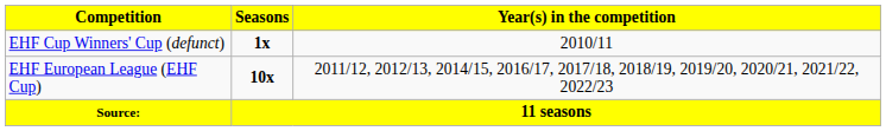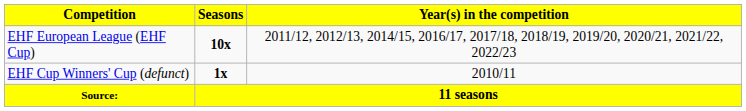rows swapped: EHF European League (EHF Cup) <-> EHF Cup Winners' Cup (defunct)
